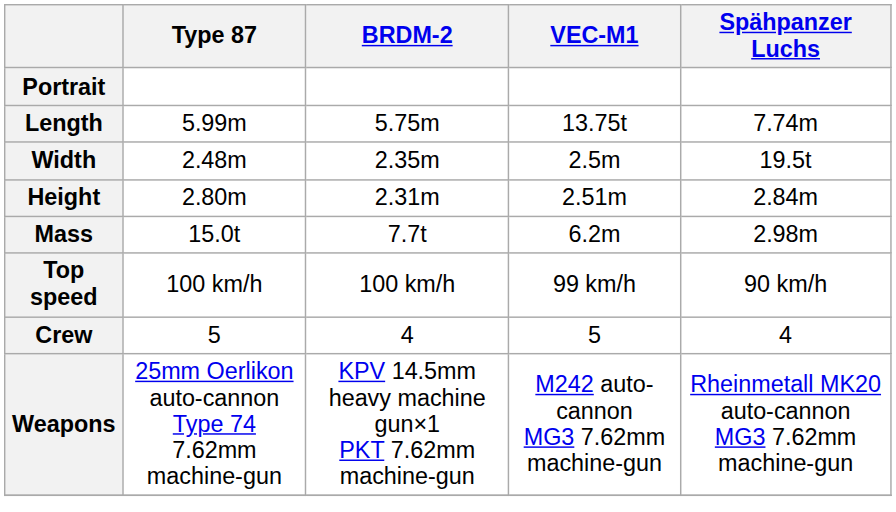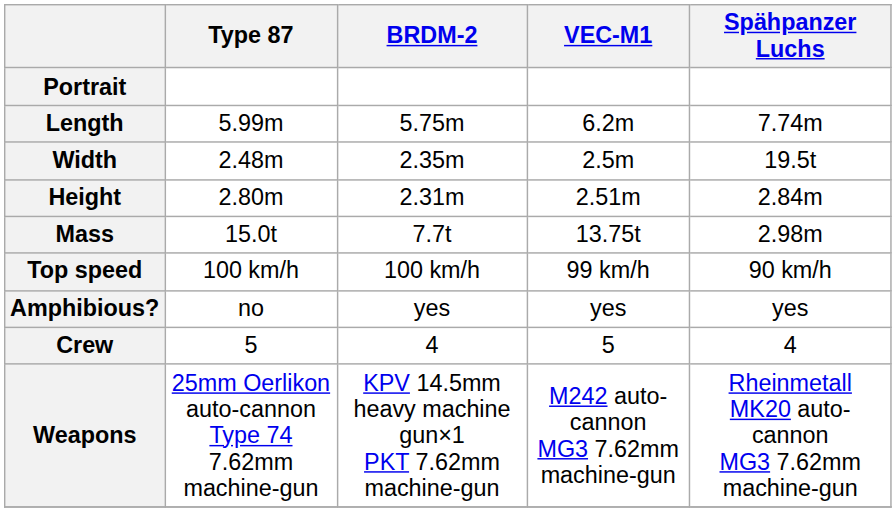Length | VEC-M1: 13.75t -> 6.2m
Mass | VEC-M1: 6.2m -> 13.75t
+ row: Amphibious? | no | yes | yes | yes
